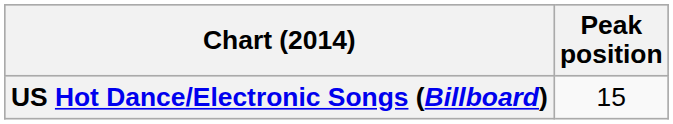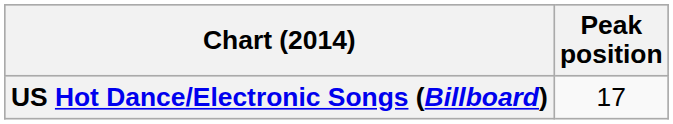US Hot Dance/Electronic Songs (Billboard) | Peak position: 15 -> 17
